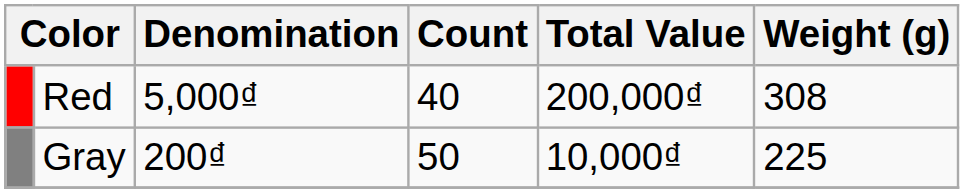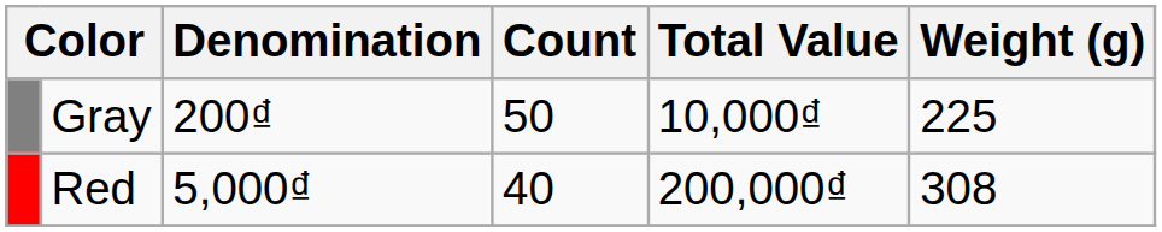rows swapped: Gray <-> Red
